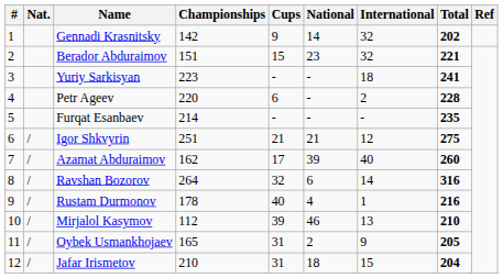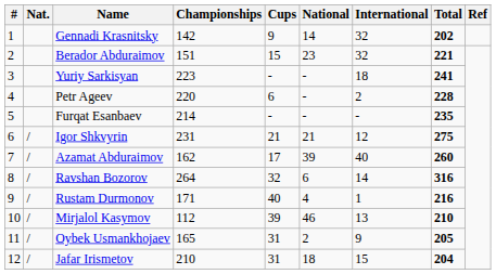Igor Shkvyrin | Championships: 251 -> 231
Rustam Durmonov | Championships: 178 -> 171
